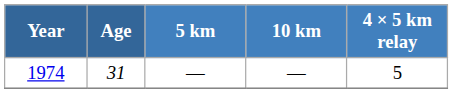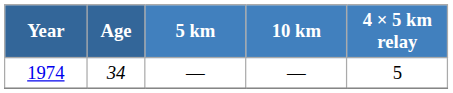1974 | Age: 31 -> 34
